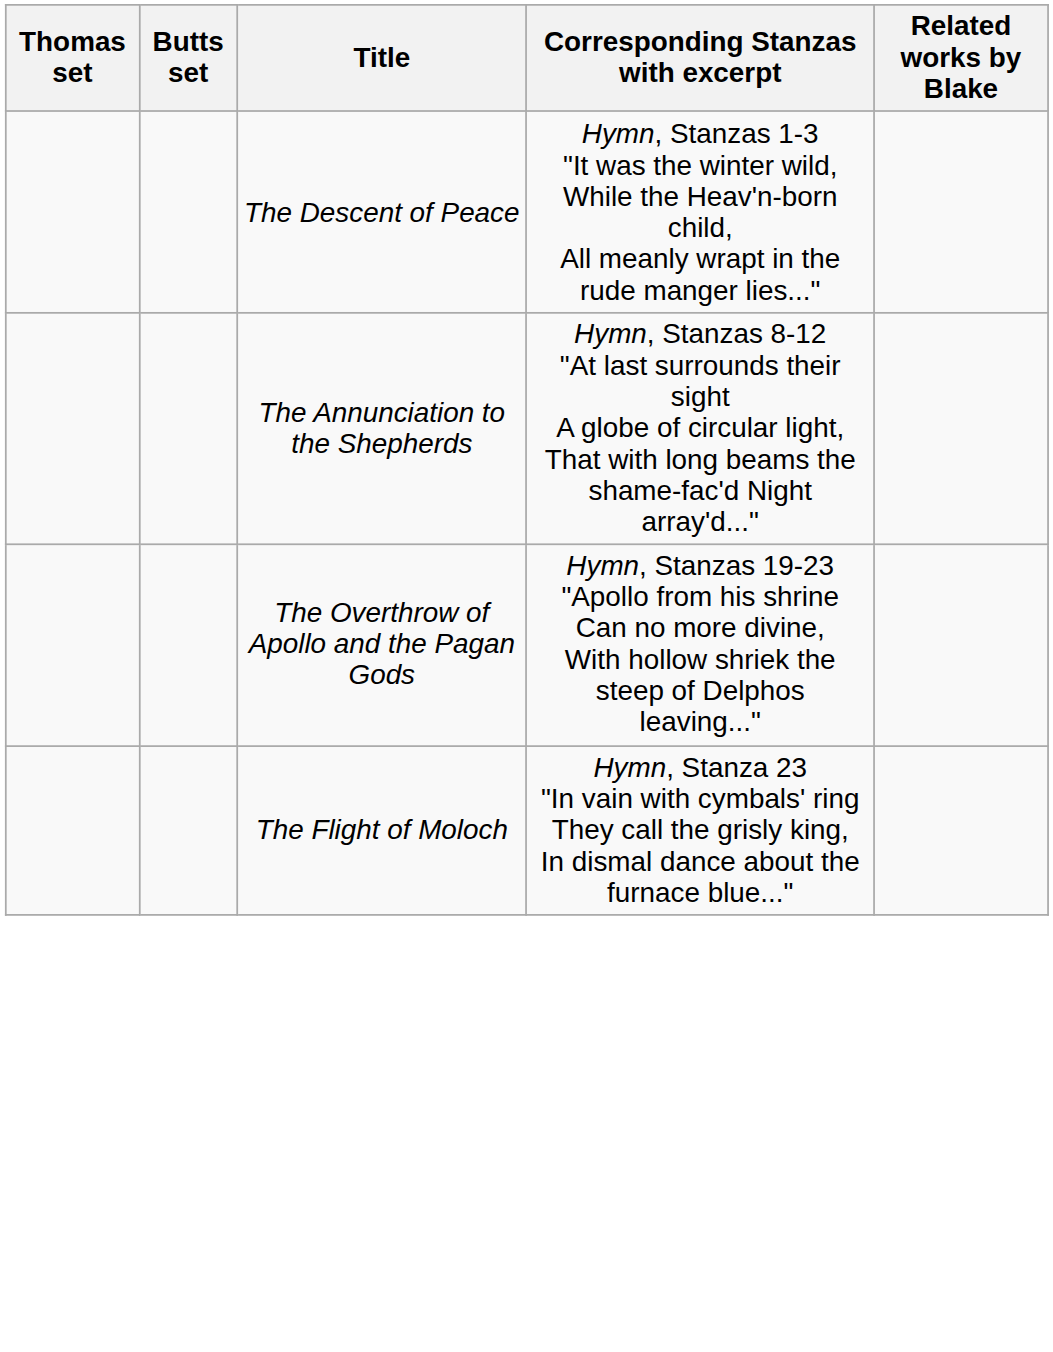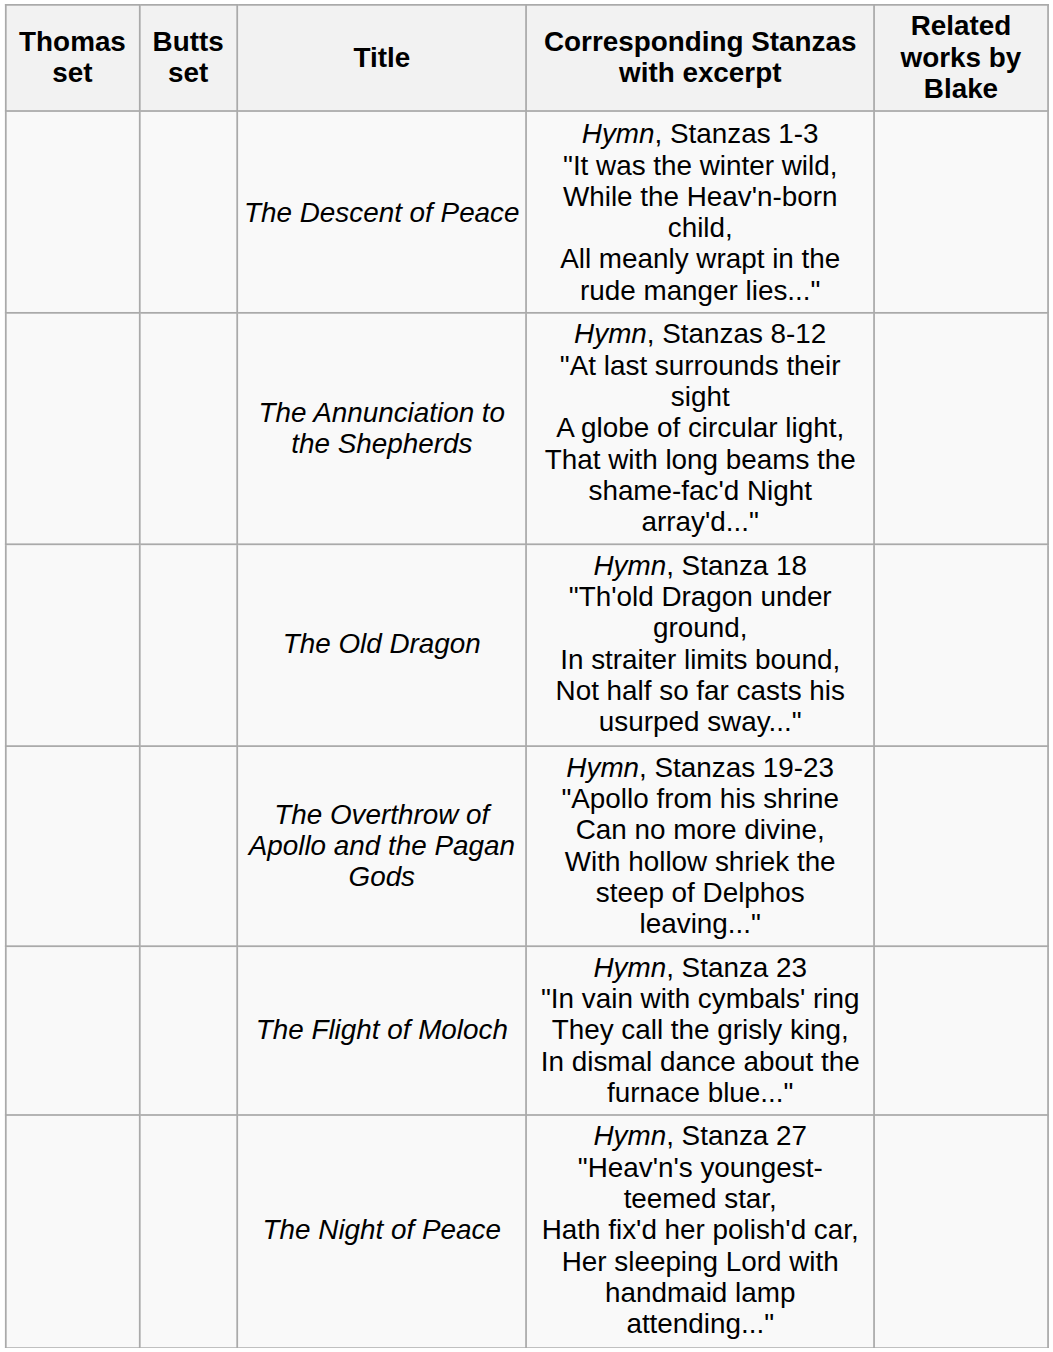+ row: The Old Dragon | Hymn, Stanza 18 "Th'old Dragon under ground, In straiter limits bound, Not half so far casts his usurped sway..."
+ row: The Night of Peace | Hymn, Stanza 27 "Heav'n's youngest-teemed star, Hath fix'd her polish'd car, Her sleeping Lord with handmaid lamp attending..."
